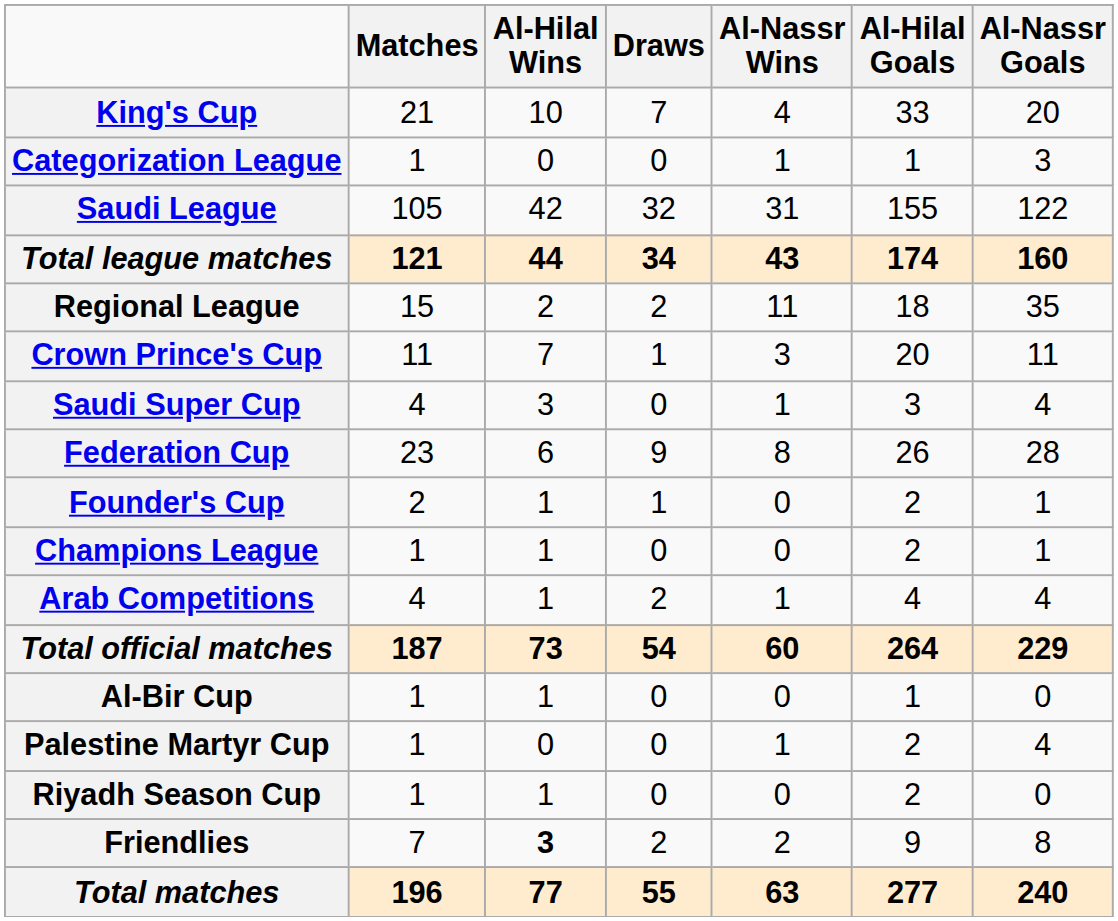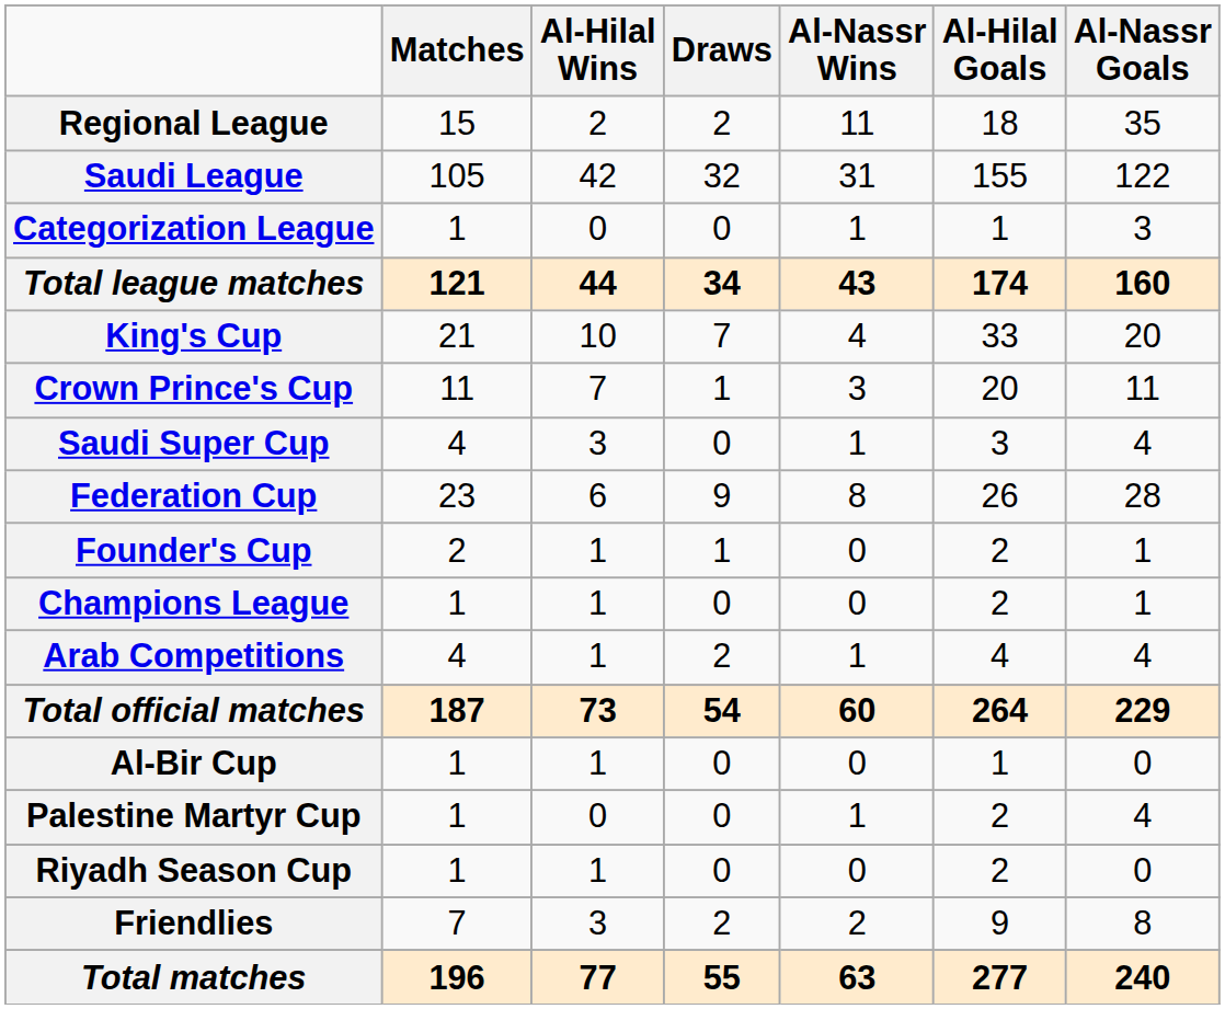rows swapped: Regional League <-> King's Cup
rows swapped: Categorization League <-> Saudi League
Friendlies | Al-Hilal Wins: bold -> normal
